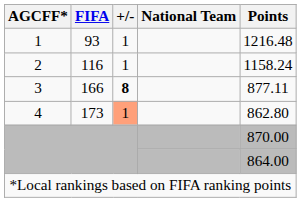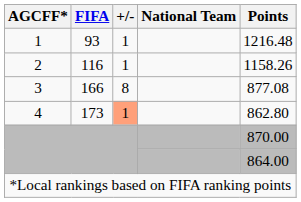2 | Points: 1158.24 -> 1158.26
3 | +/-: bold -> normal
3 | Points: 877.11 -> 877.08
